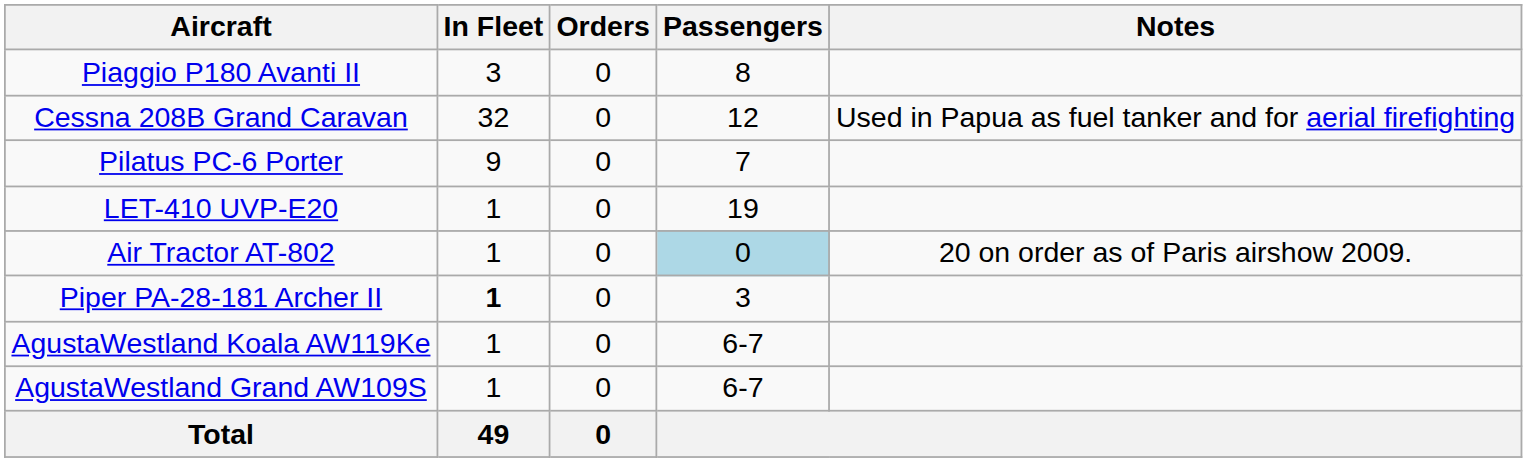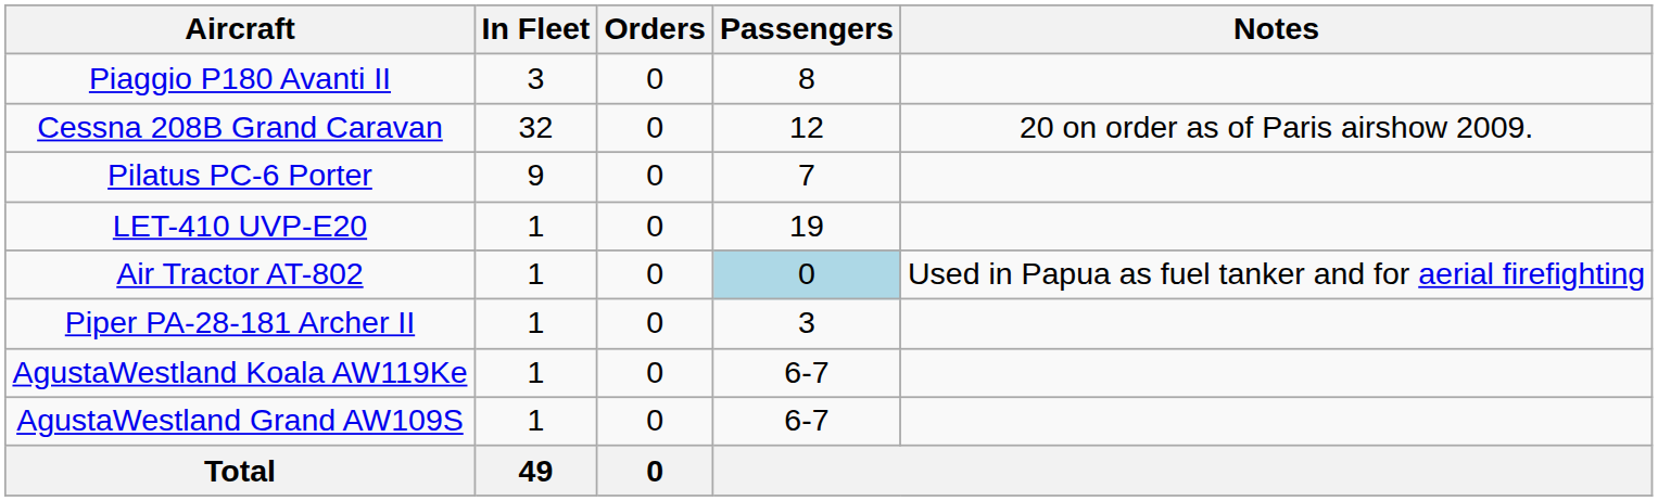Cessna 208B Grand Caravan | Notes: Used in Papua as fuel tanker and for aerial firefighting -> 20 on order as of Paris airshow 2009.
Air Tractor AT-802 | Notes: 20 on order as of Paris airshow 2009. -> Used in Papua as fuel tanker and for aerial firefighting
Piper PA-28-181 Archer II | In Fleet: bold -> normal
